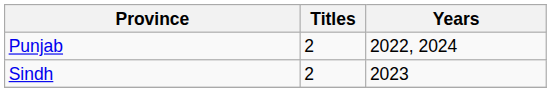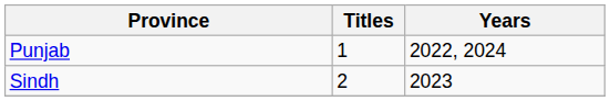Punjab | Titles: 2 -> 1
